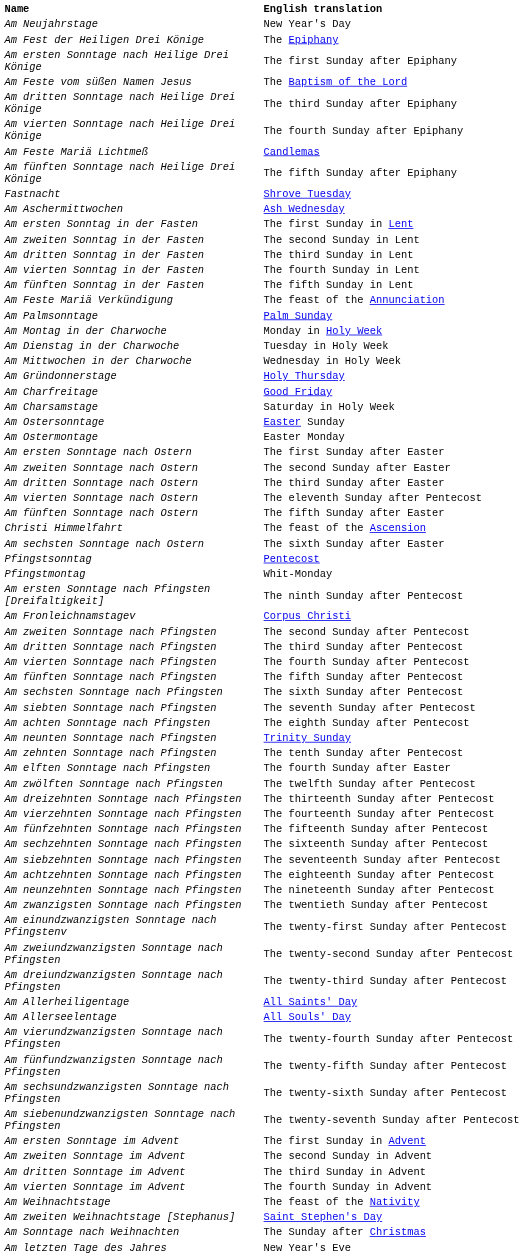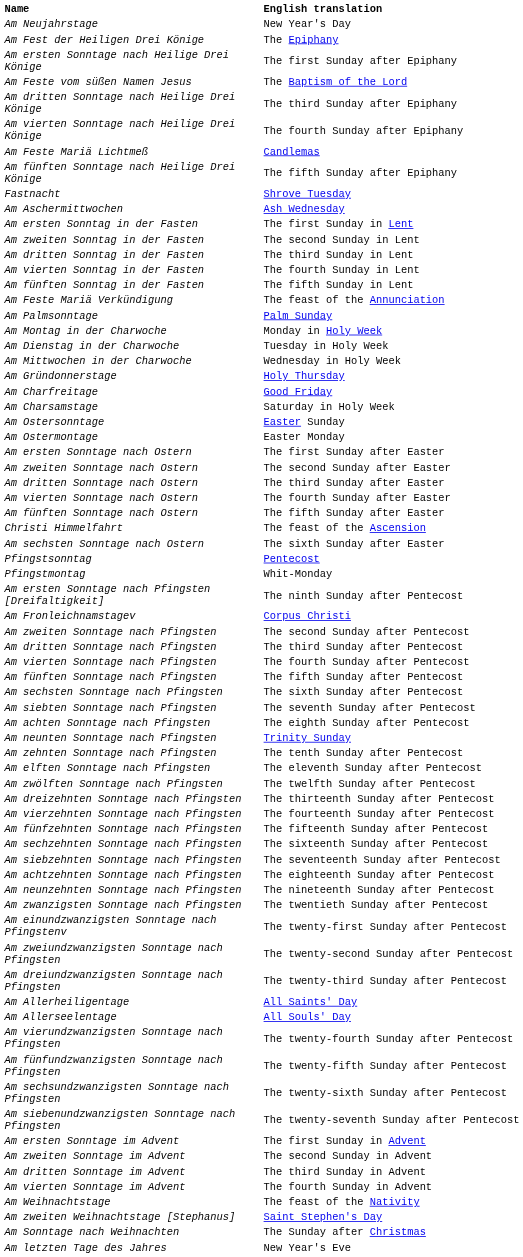Am vierten Sonntage nach Ostern | English translation: The eleventh Sunday after Pentecost -> The fourth Sunday after Easter
Am elften Sonntage nach Pfingsten | English translation: The fourth Sunday after Easter -> The eleventh Sunday after Pentecost
